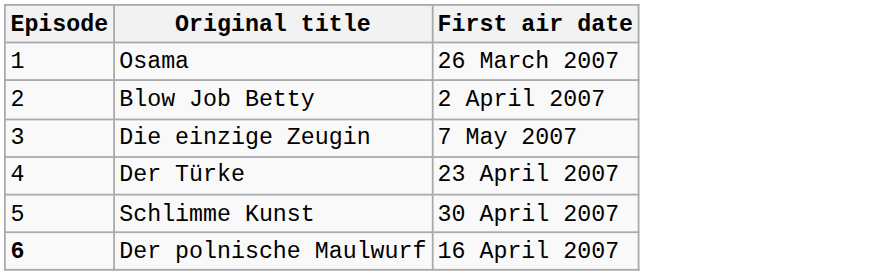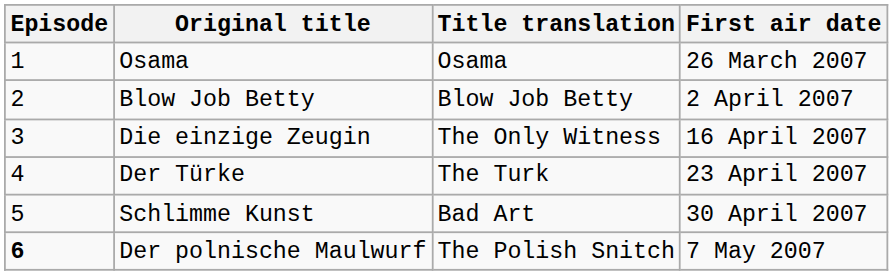+ column: Title translation | Osama | Blow Job Betty | The Only Witness | The Turk | Bad Art | The Polish Snitch
Die einzige Zeugin | First air date: 7 May 2007 -> 16 April 2007
Der polnische Maulwurf | First air date: 16 April 2007 -> 7 May 2007
